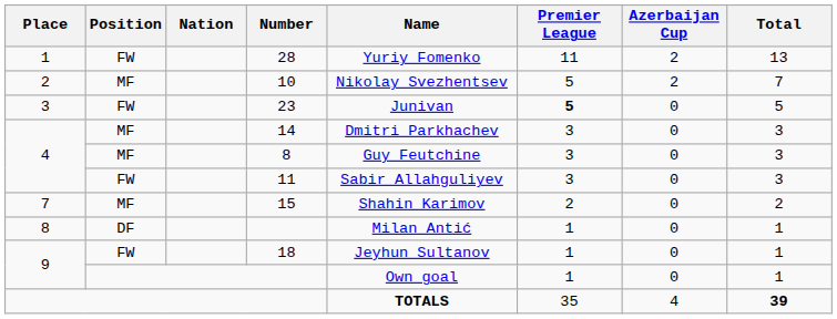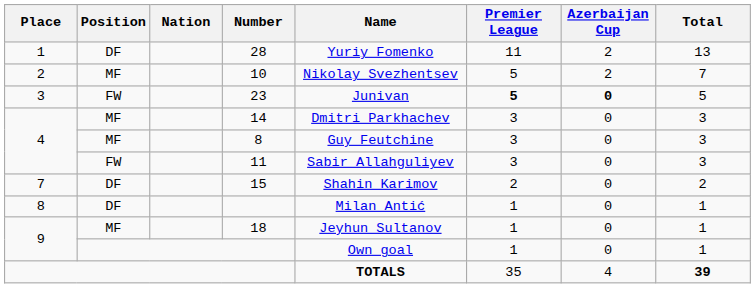28 | Position: FW -> DF
23 | Azerbaijan Cup: normal -> bold
15 | Position: MF -> DF
18 | Position: FW -> MF
